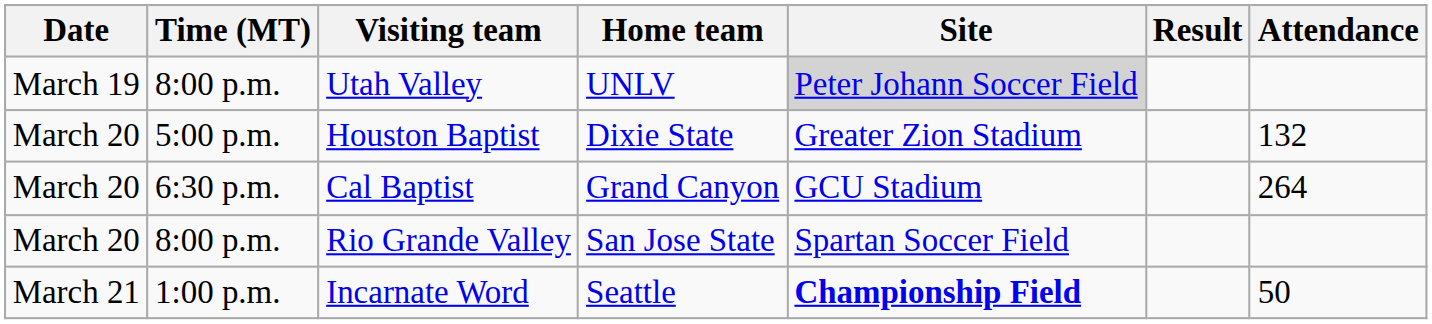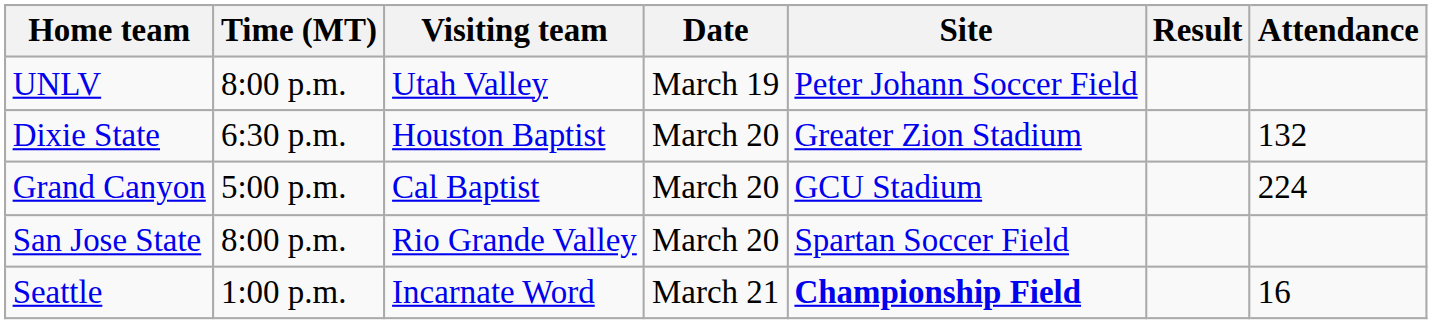columns swapped: Date <-> Home team
Utah Valley | Site: lightgrey background -> no background
Houston Baptist | Time (MT): 5:00 p.m. -> 6:30 p.m.
Cal Baptist | Time (MT): 6:30 p.m. -> 5:00 p.m.
Cal Baptist | Attendance: 264 -> 224
Incarnate Word | Attendance: 50 -> 16
